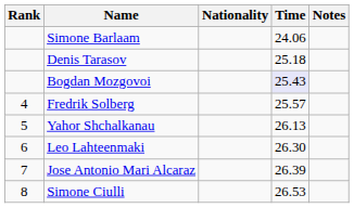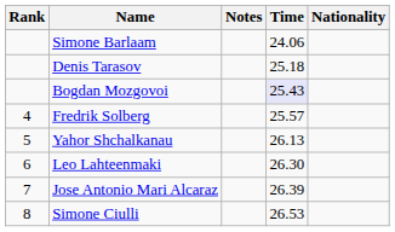columns swapped: Nationality <-> Notes
